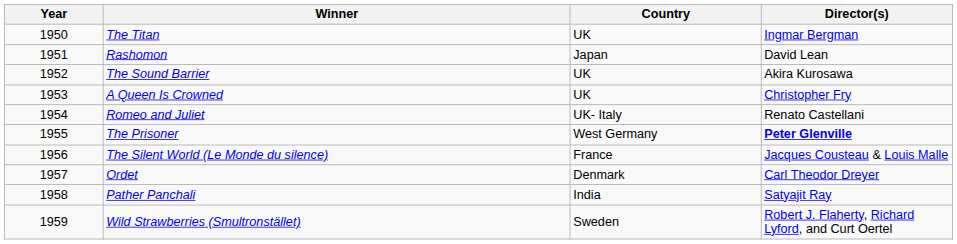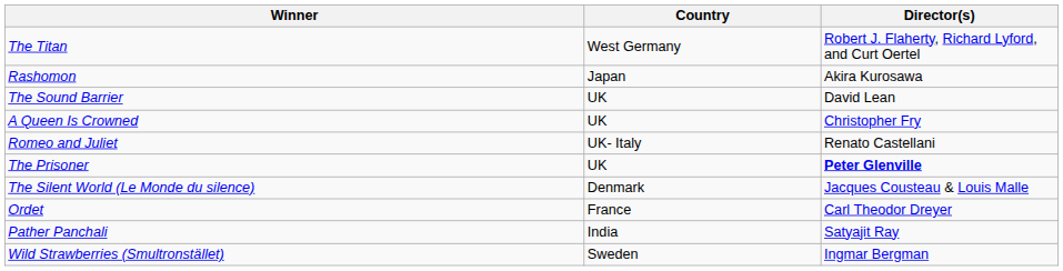- column: Year | 1950 | 1951 | 1952 | 1953 | 1954 | 1955 | 1956 | 1957 | 1958 | 1959
The Titan | Country: UK -> West Germany
The Titan | Director(s): Ingmar Bergman -> Robert J. Flaherty, Richard Lyford, and Curt Oertel
Rashomon | Director(s): David Lean -> Akira Kurosawa
The Sound Barrier | Director(s): Akira Kurosawa -> David Lean
The Prisoner | Country: West Germany -> UK
The Silent World (Le Monde du silence) | Country: France -> Denmark
Ordet | Country: Denmark -> France
Wild Strawberries (Smultronstället) | Director(s): Robert J. Flaherty, Richard Lyford, and Curt Oertel -> Ingmar Bergman
